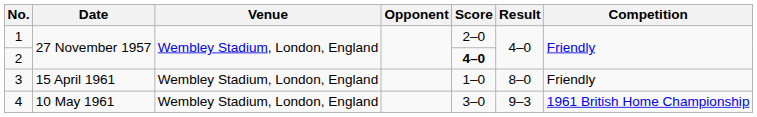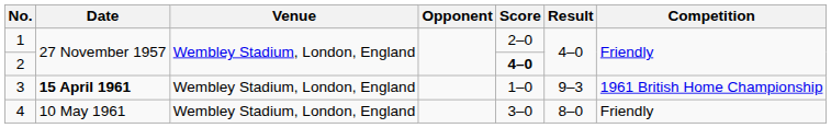3 | Date: normal -> bold
3 | Result: 8–0 -> 9–3
3 | Competition: Friendly -> 1961 British Home Championship
4 | Result: 9–3 -> 8–0
4 | Competition: 1961 British Home Championship -> Friendly
